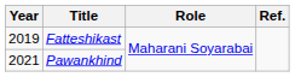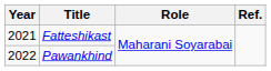Fatteshikast | Year: 2019 -> 2021
Pawankhind | Year: 2021 -> 2022
